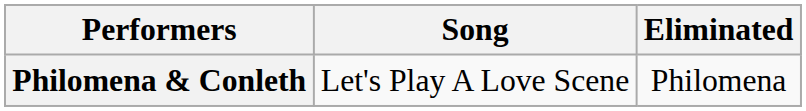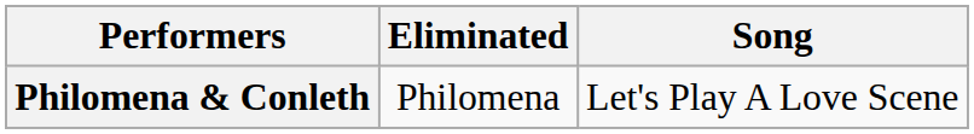columns swapped: Song <-> Eliminated
